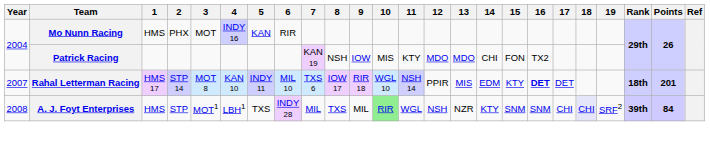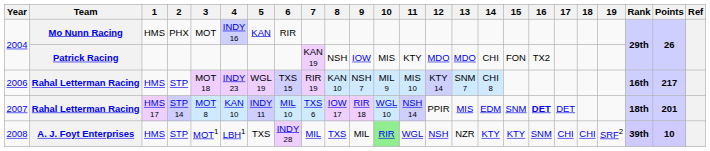+ row: 2006 | Rahal Letterman Racing | HMS | STP | MOT 18 | INDY 23 | WGL 19 | TXS 15 | RIR 19 | KAN 10 | NSH 7 | MIL 9 | MIS 10 | KTY 14 | SNM 7 | CHI 8 | 16th | 217
2007 | 15: KTY -> SNM
2008 | 15: SNM -> KTY
2008 | 18: lavender background -> no background
2008 | Points: 84 -> 10
